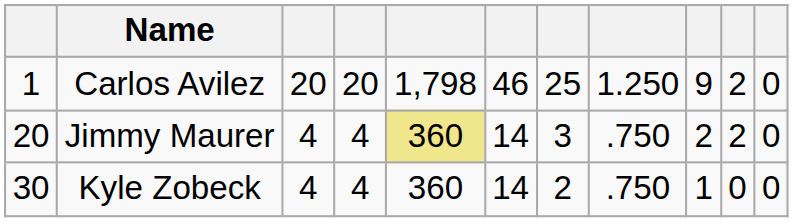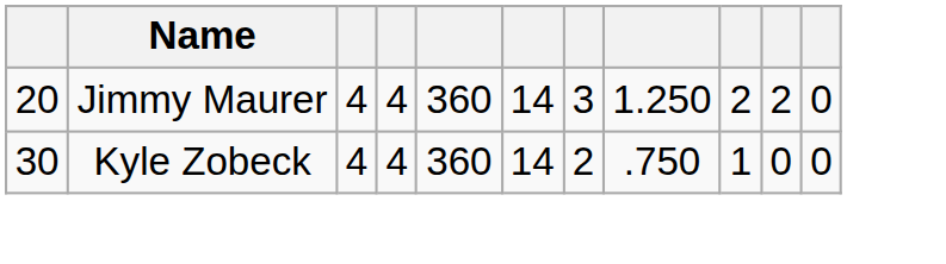- row: 1 | Carlos Avilez | 20 | 20 | 1,798 | 46 | 25 | 1.250 | 9 | 2 | 0
Jimmy Maurer | column 5: khaki background -> no background
Jimmy Maurer | column 8: .750 -> 1.250
